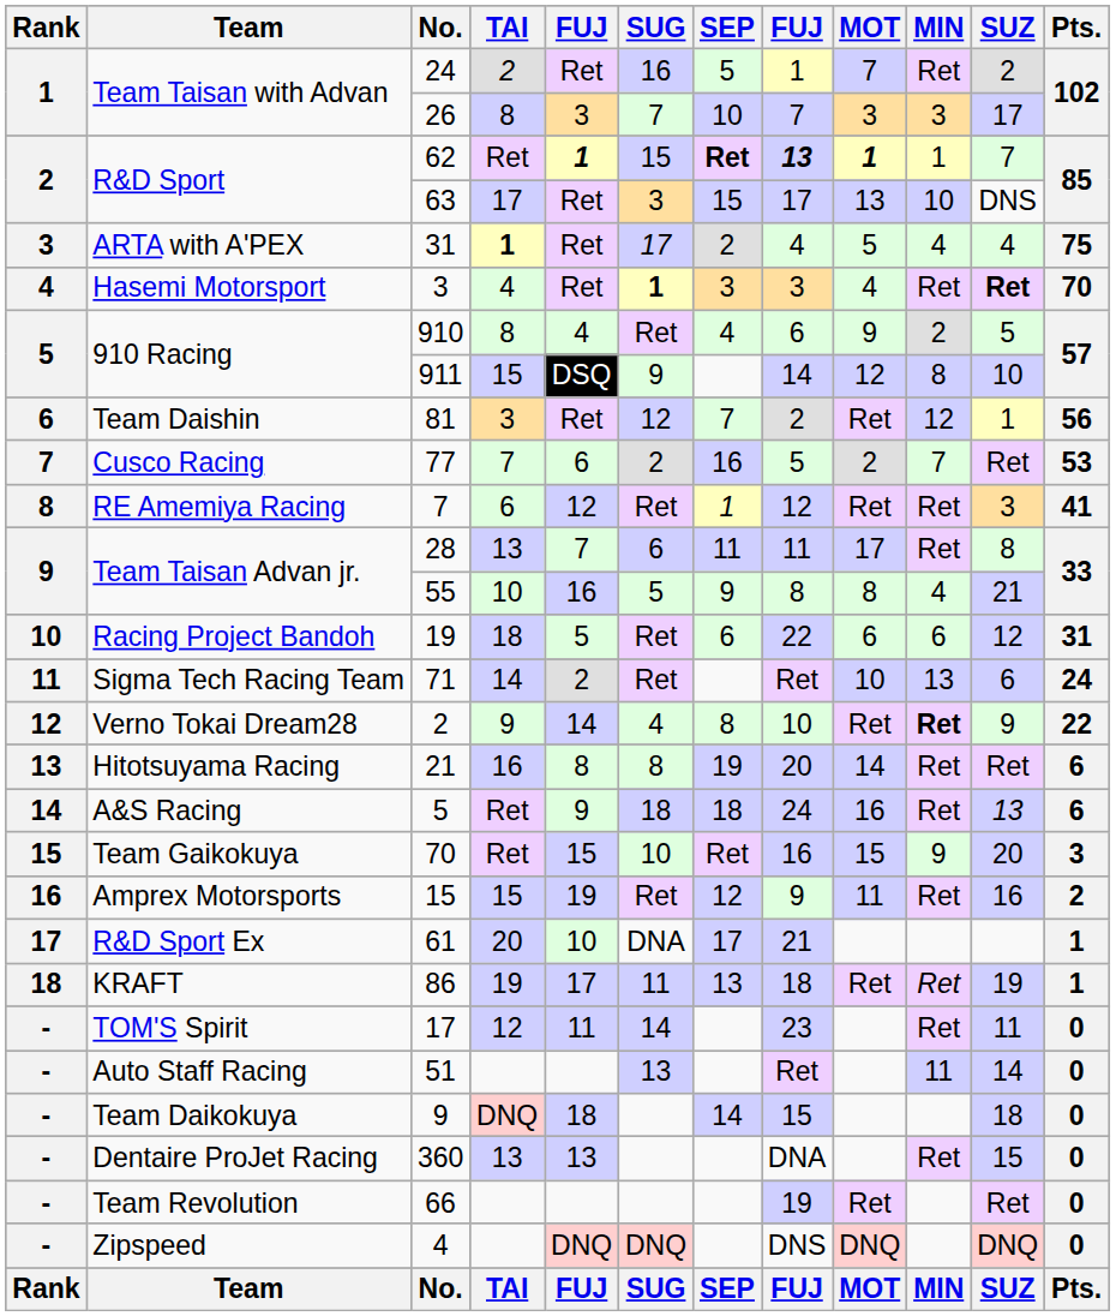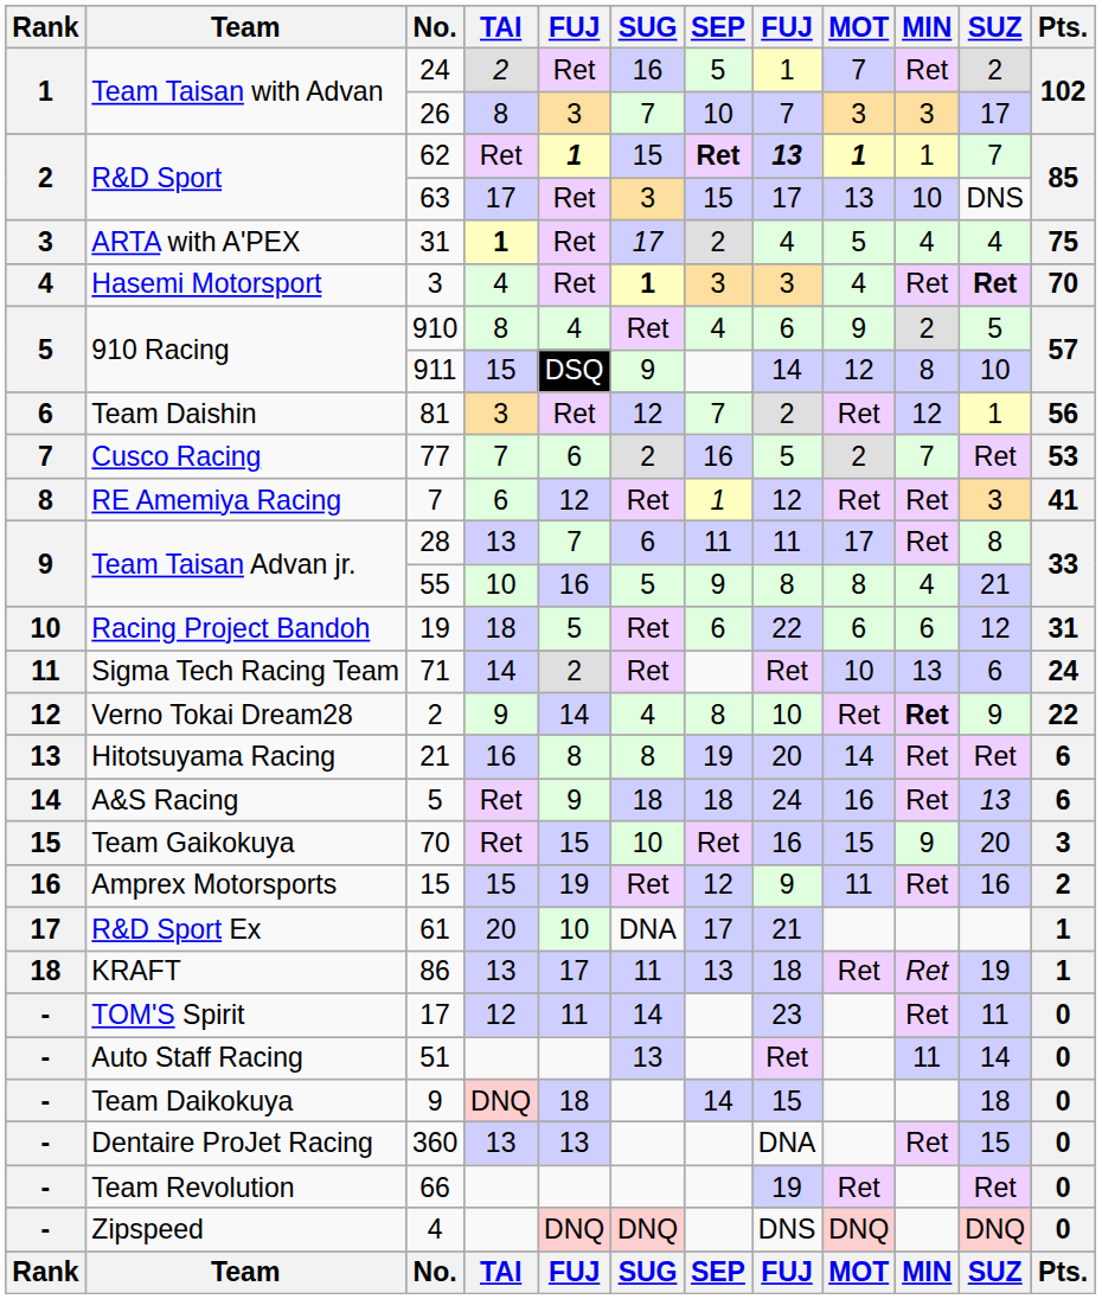86 | TAI: 19 -> 13
